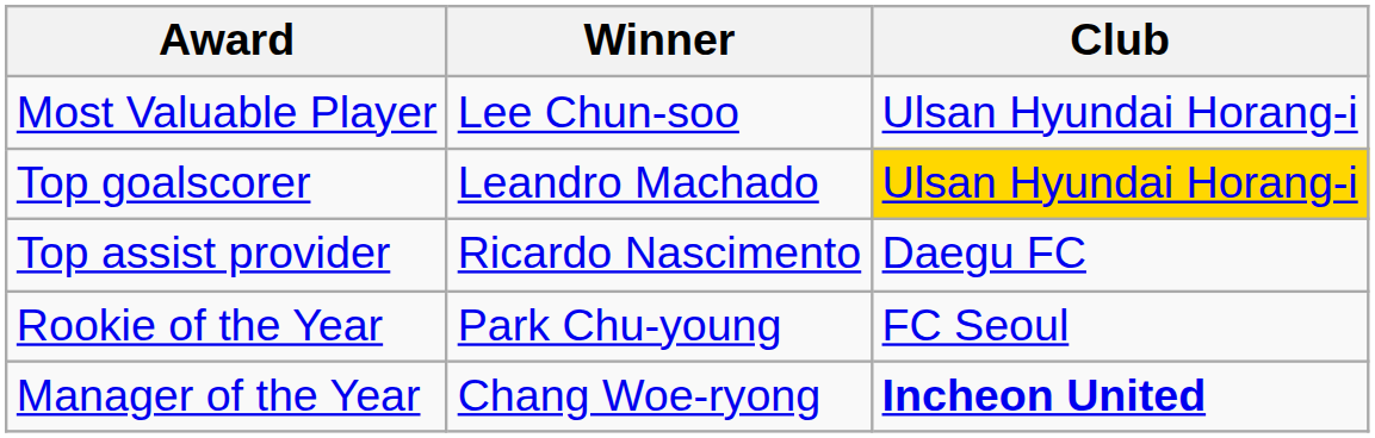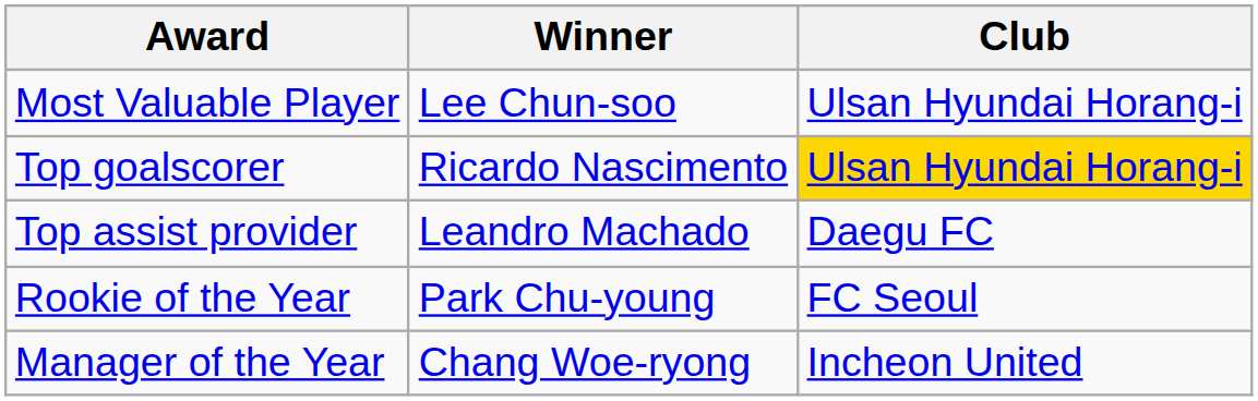Top goalscorer | Winner: Leandro Machado -> Ricardo Nascimento
Top assist provider | Winner: Ricardo Nascimento -> Leandro Machado
Manager of the Year | Club: bold -> normal
